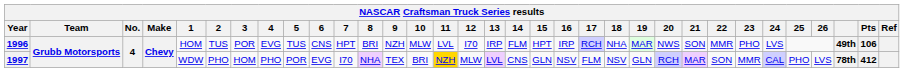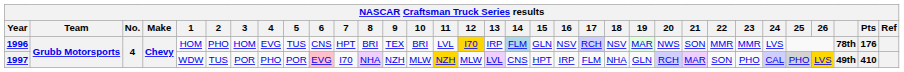1996 | 2: TUS -> PHO
1996 | 3: POR -> HOM
1996 | 9: NZH -> TEX
1996 | 10: MLW -> BRI
1996 | 12: no background -> gold background
1996 | 14: no background -> lightblue background
1996 | 15: HPT -> GLN
1996 | 16: IRP -> NSV
1996 | 18: NHA -> NSV
1996 | 23: PHO -> MMR
1996 | column 31: 49th -> 78th
1996 | Pts: 106 -> 176
1997 | 2: PHO -> TUS
1997 | 3: HOM -> POR
1997 | 6: no background -> pink background
1997 | 9: TEX -> NZH
1997 | 10: BRI -> MLW
1997 | 15: GLN -> HPT
1997 | 16: NSV -> IRP
1997 | 18: NSV -> NHA
1997 | 23: MMR -> PHO
1997 | 25: no background -> lightgrey background
1997 | 26: no background -> gold background
1997 | column 31: 78th -> 49th
1997 | Pts: 412 -> 410
